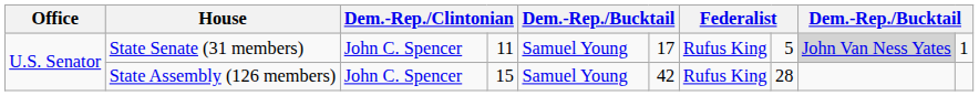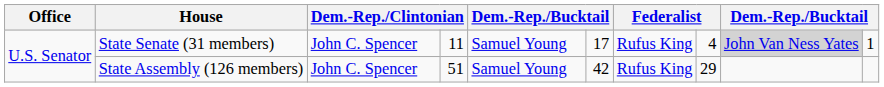State Senate (31 members) | column 8: 5 -> 4
State Assembly (126 members) | column 4: 15 -> 51
State Assembly (126 members) | column 8: 28 -> 29
